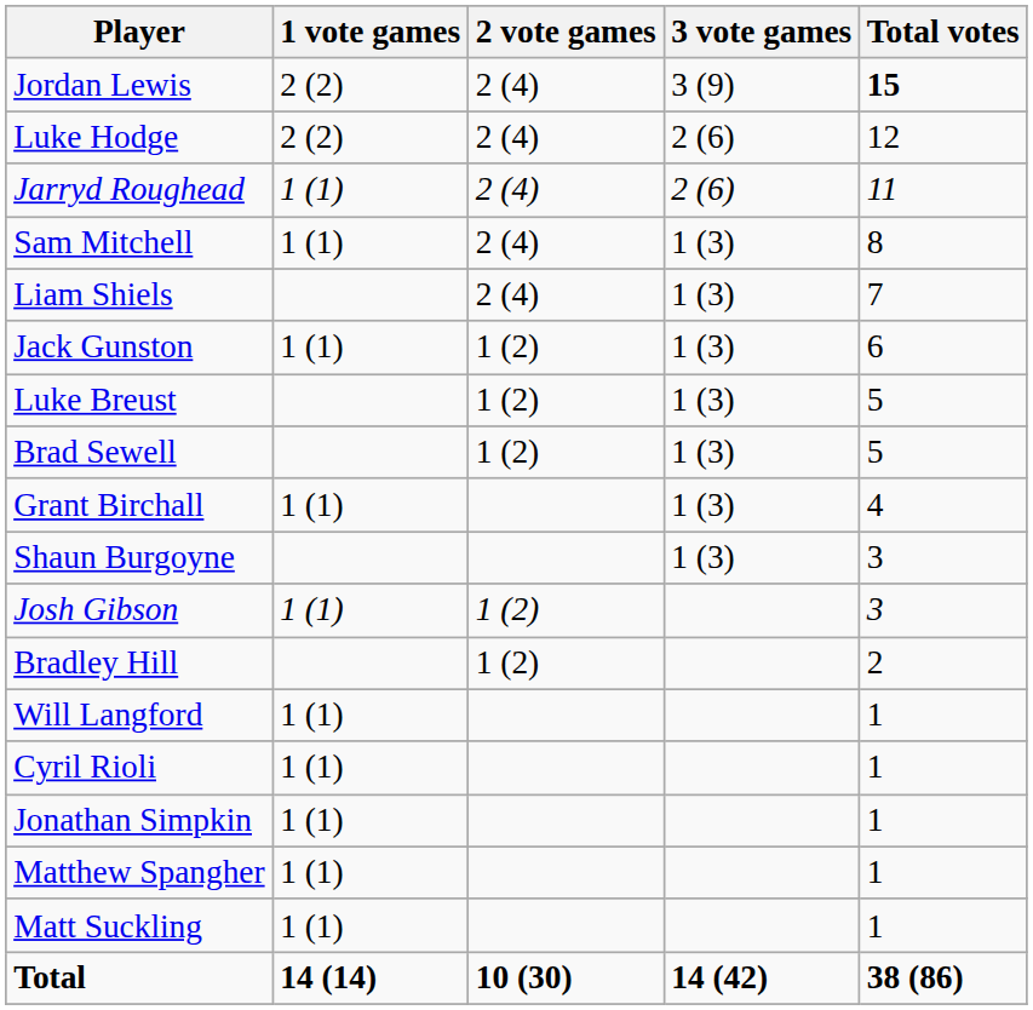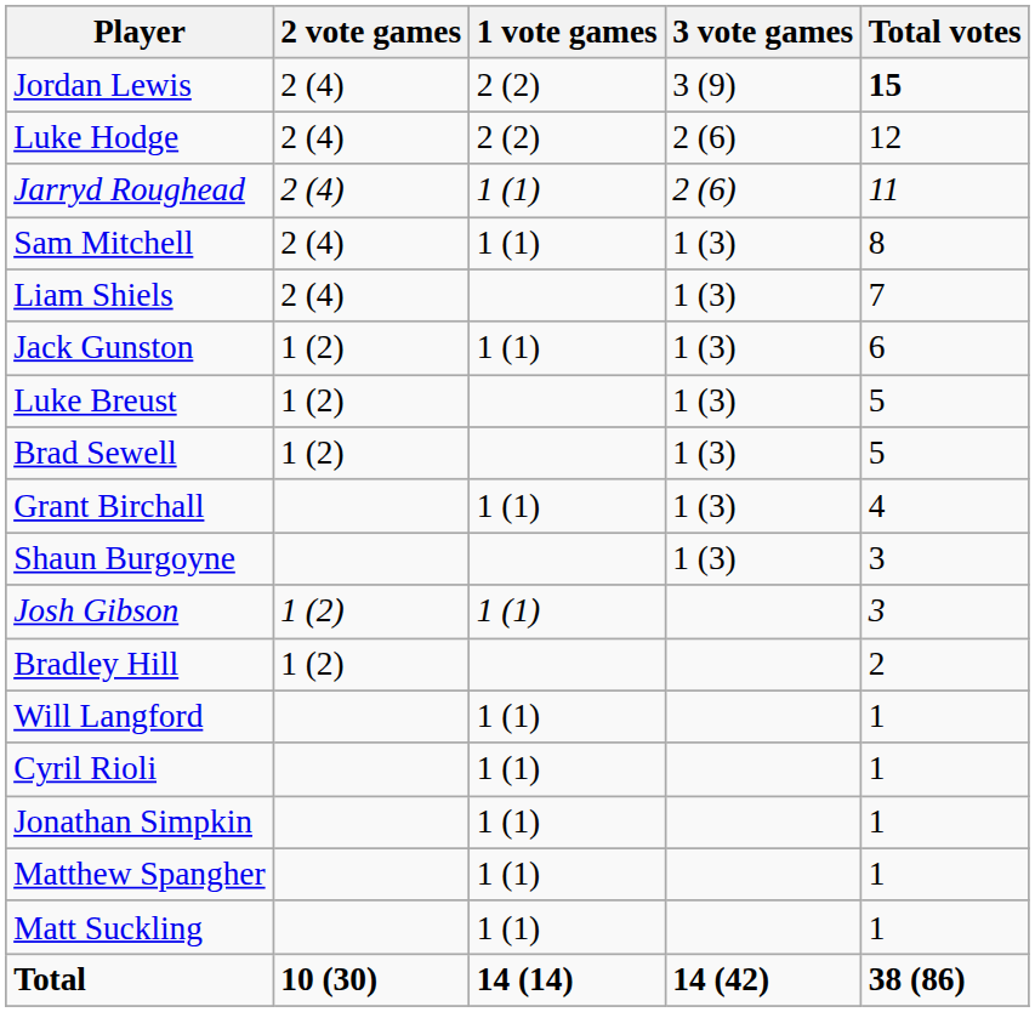columns swapped: 1 vote games <-> 2 vote games
